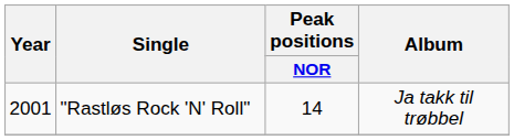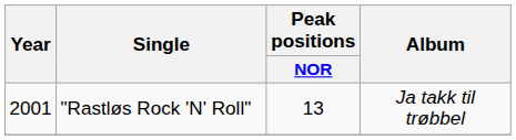"Rastløs Rock 'N' Roll" | Peak positions / NOR: 14 -> 13
